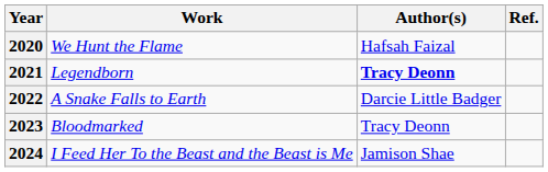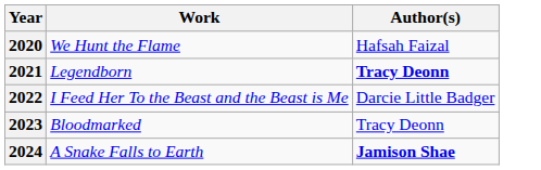- column: Ref.
2022 | Work: A Snake Falls to Earth -> I Feed Her To the Beast and the Beast is Me
2024 | Work: I Feed Her To the Beast and the Beast is Me -> A Snake Falls to Earth
2024 | Author(s): normal -> bold
